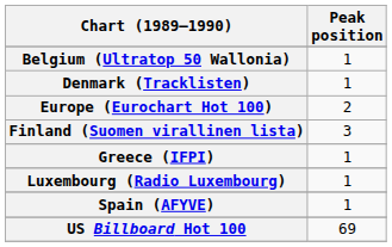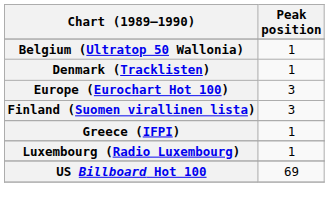Europe (Eurochart Hot 100) | Peak position: 2 -> 3
- row: Spain (AFYVE) | 1
